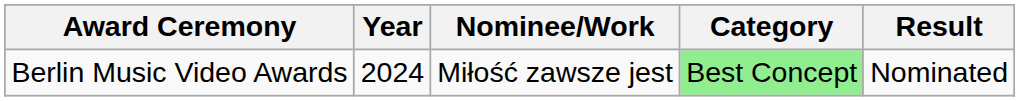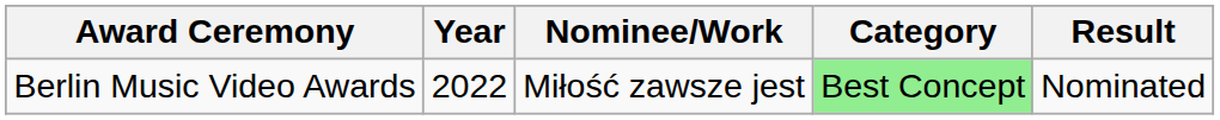Berlin Music Video Awards | Year: 2024 -> 2022
